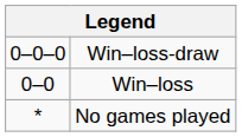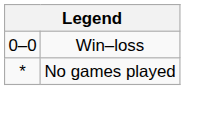- row: 0–0–0 | Win–loss-draw
